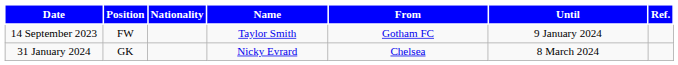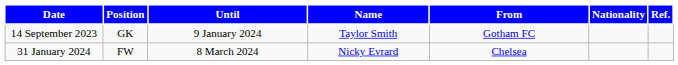columns swapped: Nationality <-> Until
14 September 2023 | Position: FW -> GK
31 January 2024 | Position: GK -> FW
